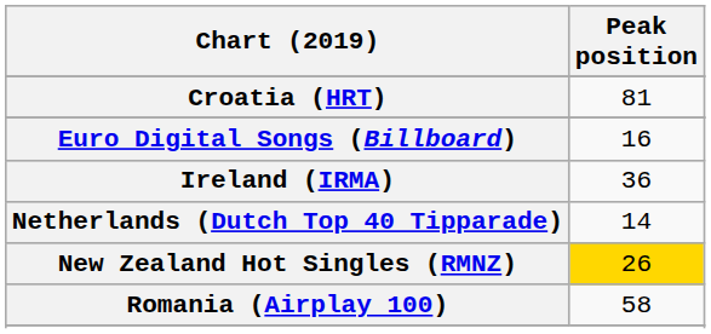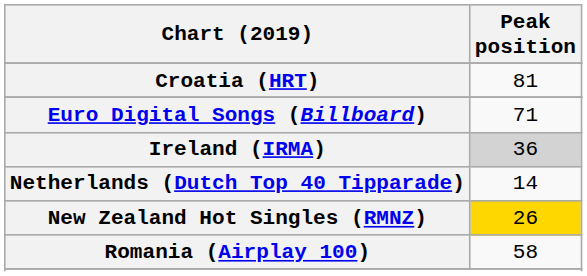Euro Digital Songs (Billboard) | Peak position: 16 -> 71
Ireland (IRMA) | Peak position: no background -> lightgrey background
